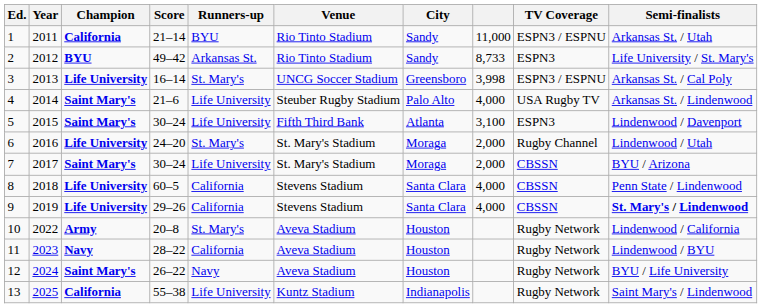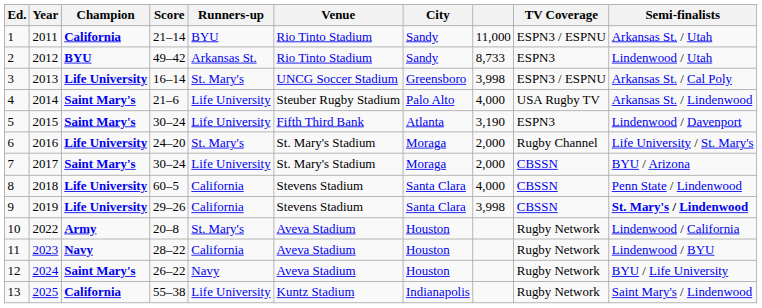2 | Semi-finalists: Life University / St. Mary's -> Lindenwood / Utah
5 | column 8: 3,100 -> 3,190
6 | Semi-finalists: Lindenwood / Utah -> Life University / St. Mary's
9 | column 8: 4,000 -> 3,998
